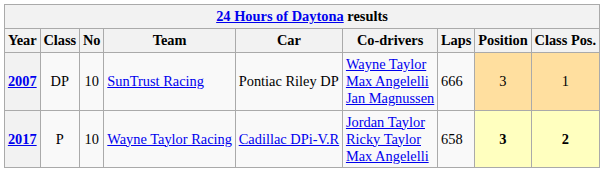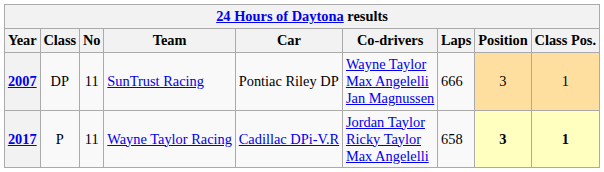2007 | No: 10 -> 11
2017 | No: 10 -> 11
2017 | Class Pos.: 2 -> 1
